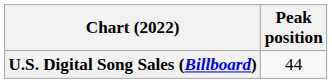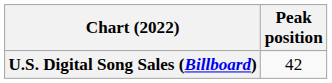U.S. Digital Song Sales (Billboard) | Peak position: 44 -> 42
